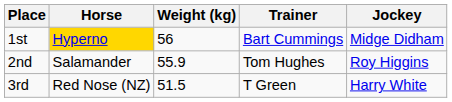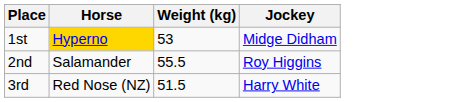- column: Trainer | Bart Cummings | Tom Hughes | T Green
1st | Weight (kg): 56 -> 53
2nd | Weight (kg): 55.9 -> 55.5
